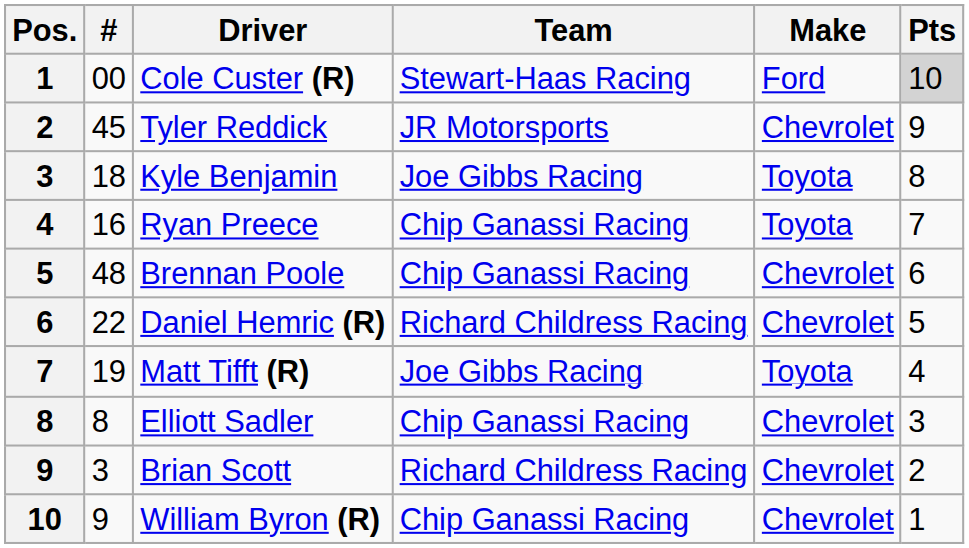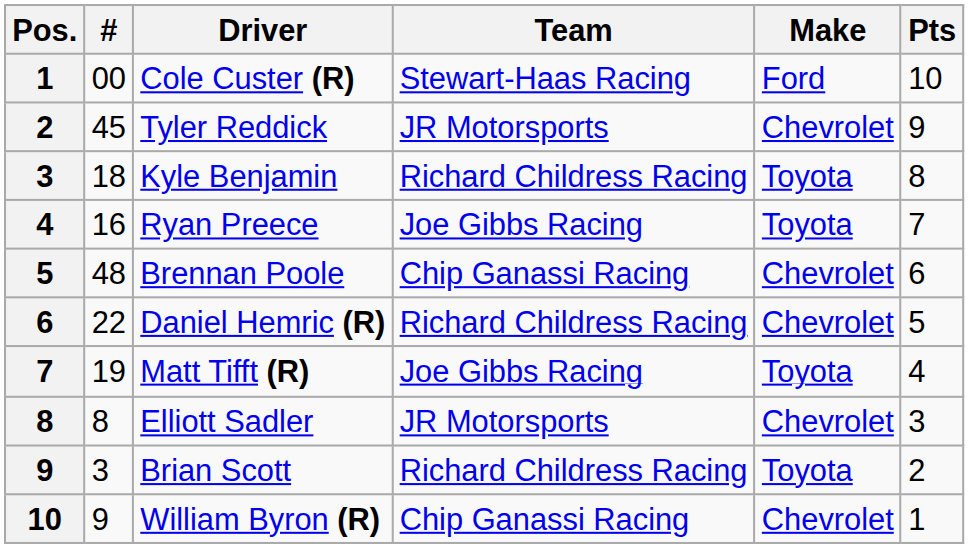Cole Custer (R) | Pts: lightgrey background -> no background
Kyle Benjamin | Team: Joe Gibbs Racing -> Richard Childress Racing
Ryan Preece | Team: Chip Ganassi Racing -> Joe Gibbs Racing
Elliott Sadler | Team: Chip Ganassi Racing -> JR Motorsports
Brian Scott | Make: Chevrolet -> Toyota
